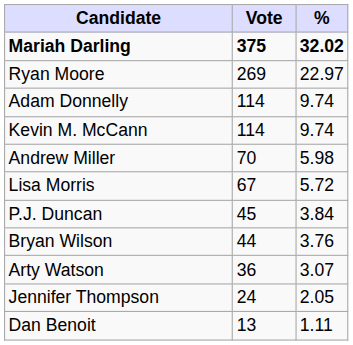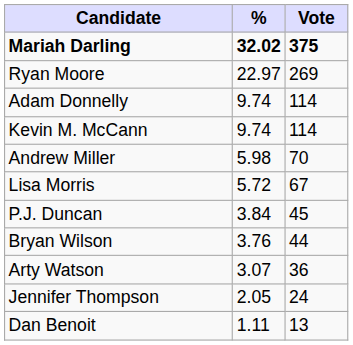columns swapped: Vote <-> %
